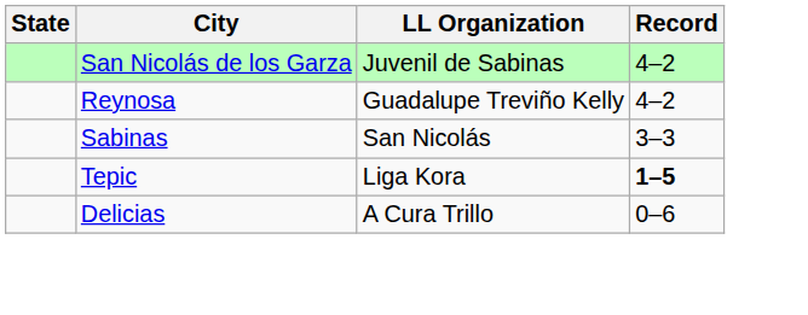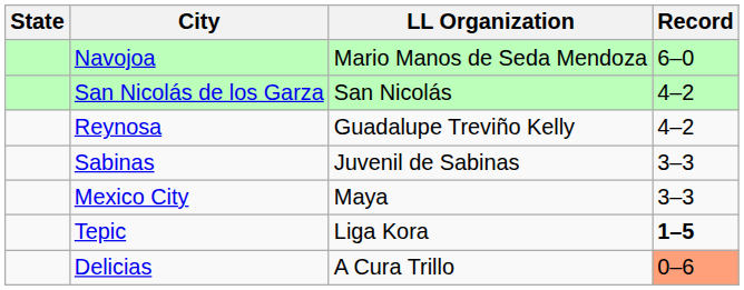+ row: Navojoa | Mario Manos de Seda Mendoza | 6–0
San Nicolás de los Garza | LL Organization: Juvenil de Sabinas -> San Nicolás
Sabinas | LL Organization: San Nicolás -> Juvenil de Sabinas
+ row: Mexico City | Maya | 3–3
Delicias | Record: no background -> lightsalmon background
